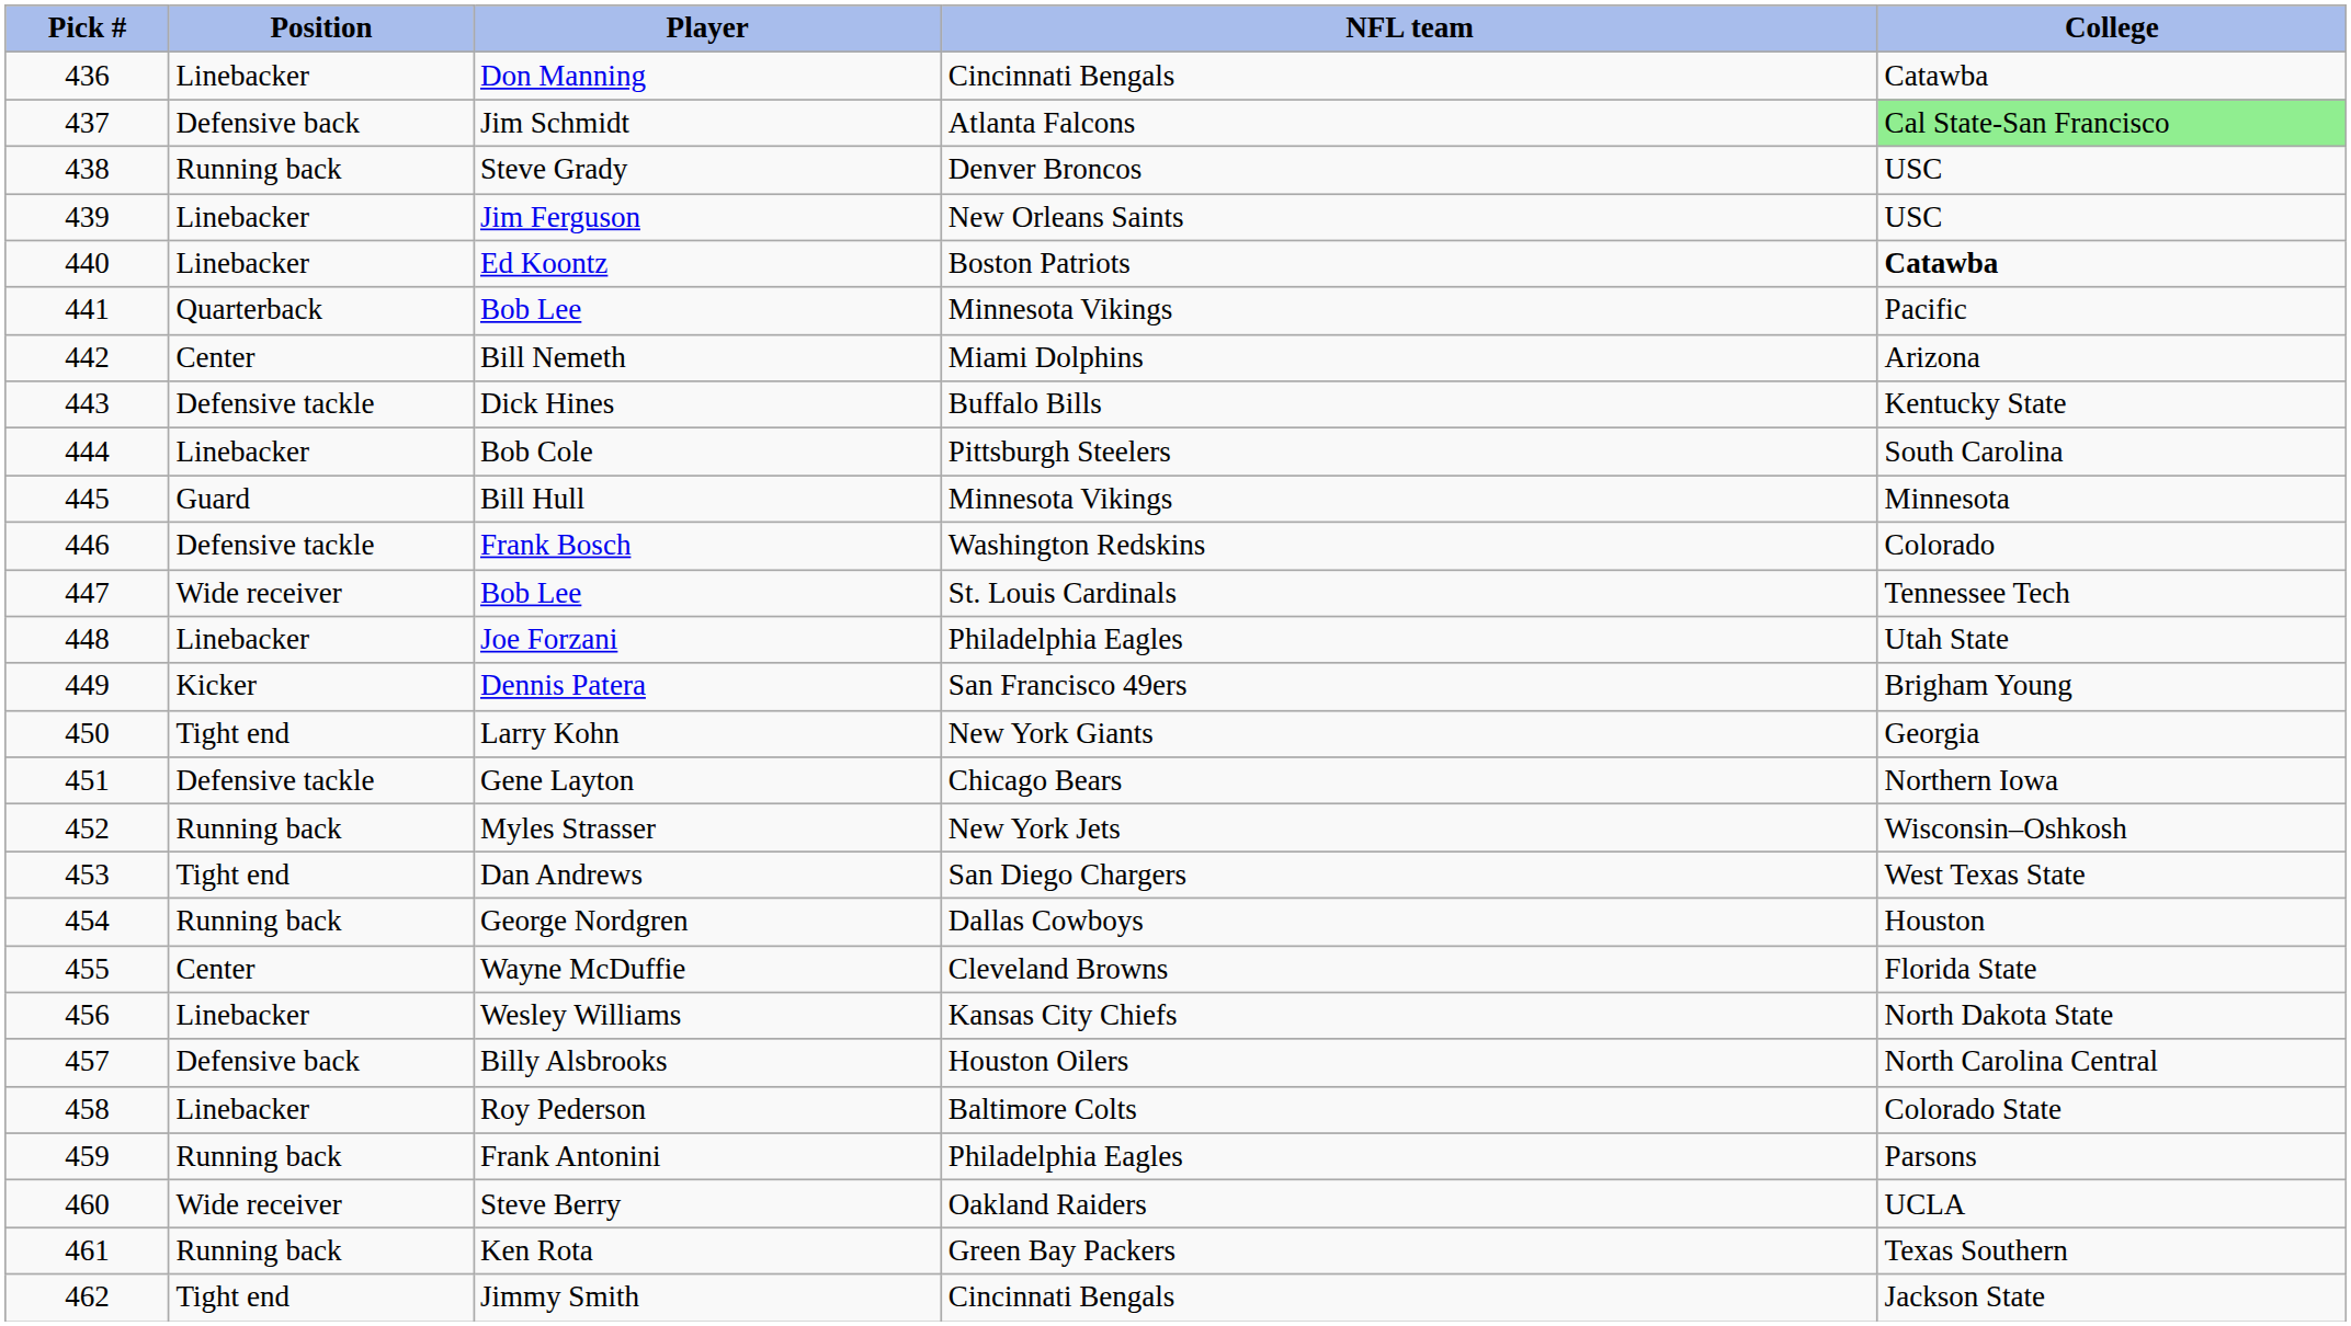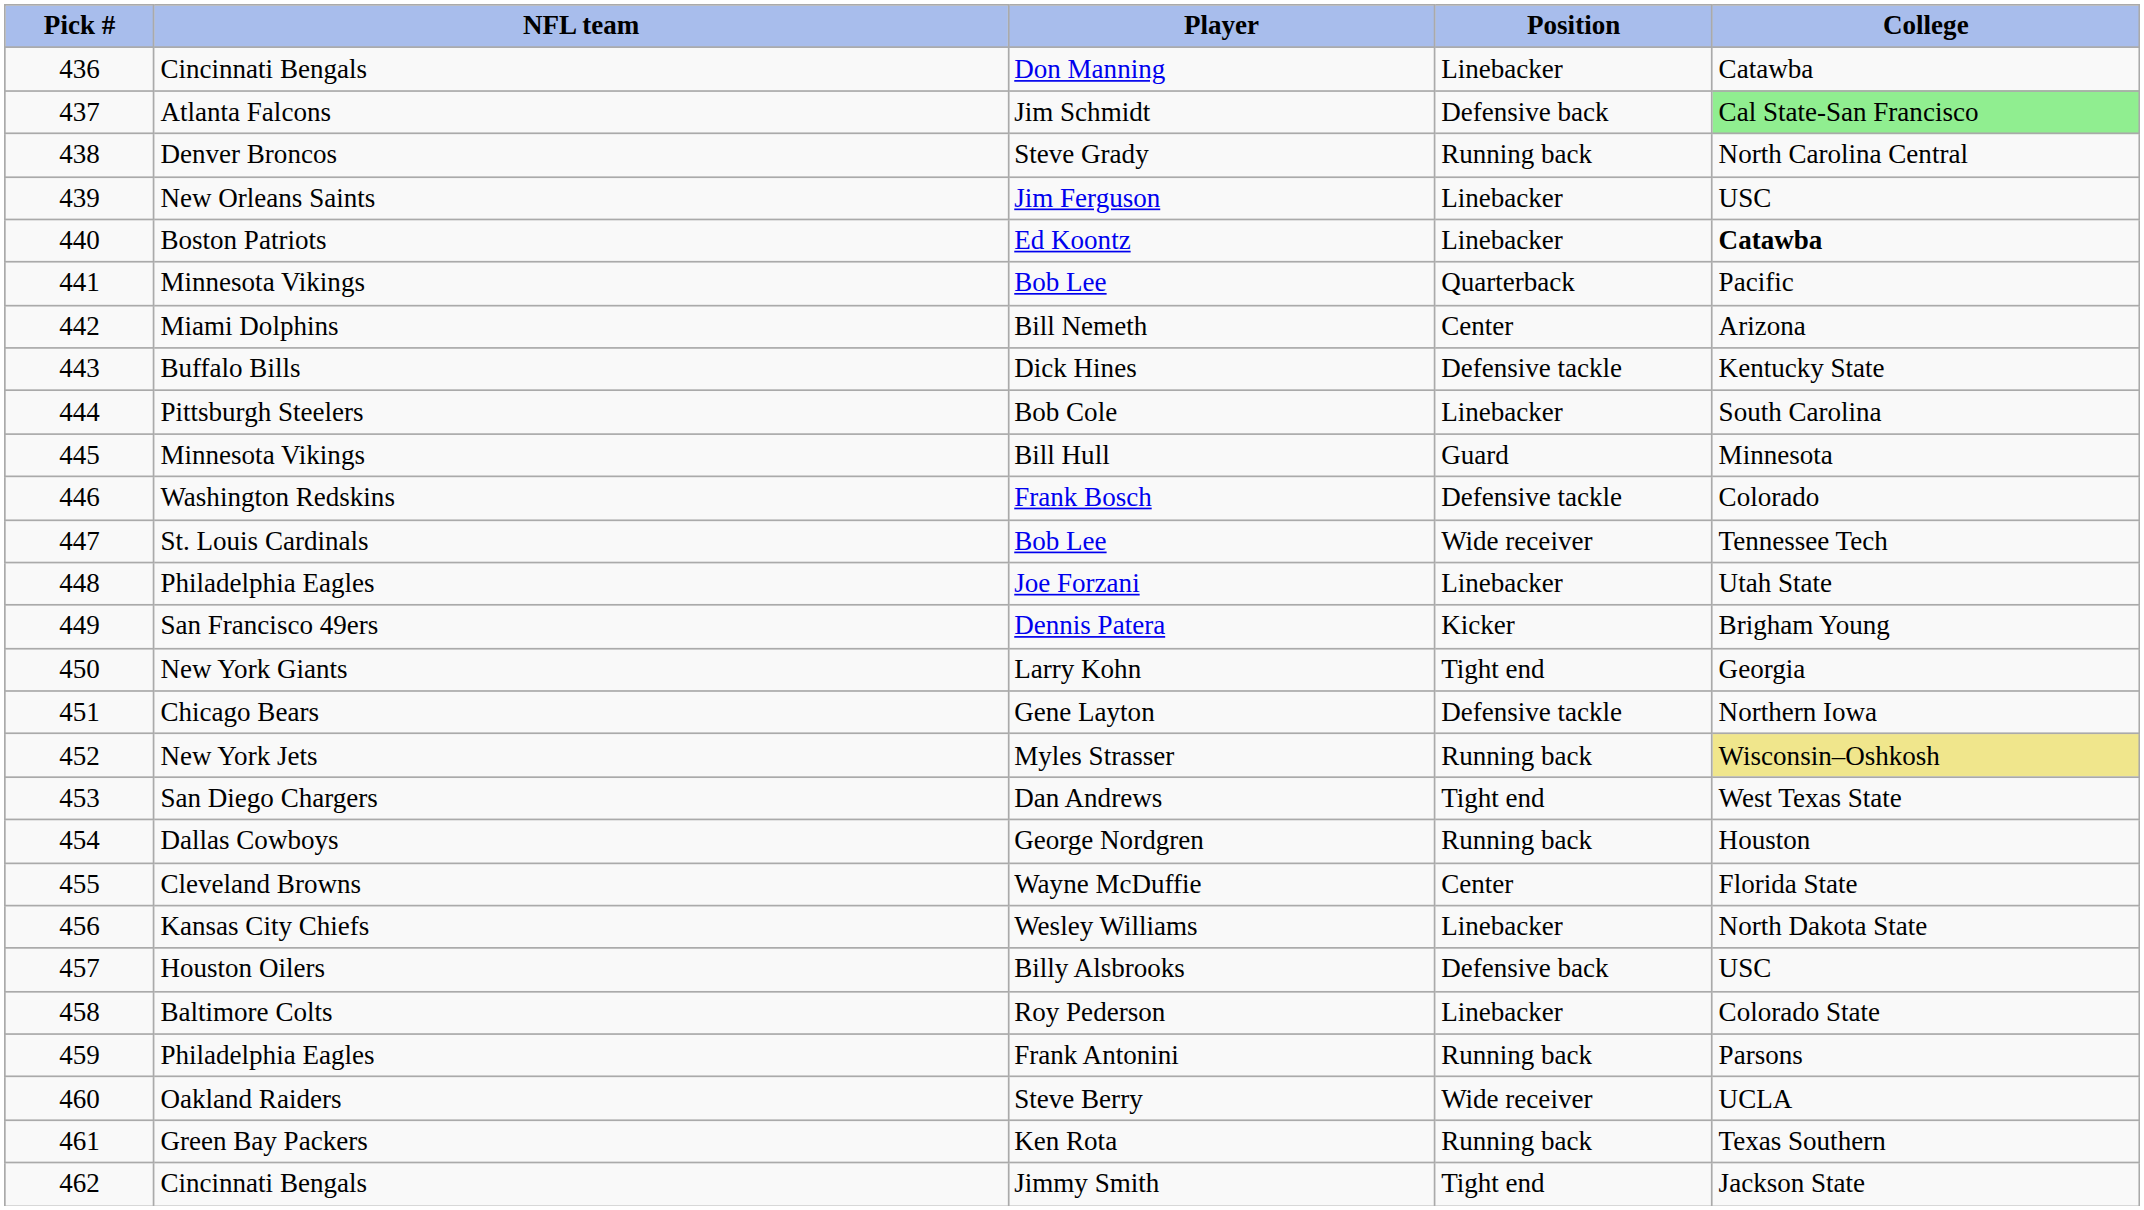columns swapped: NFL team <-> Position
Steve Grady | College: USC -> North Carolina Central
Myles Strasser | College: no background -> khaki background
Billy Alsbrooks | College: North Carolina Central -> USC
